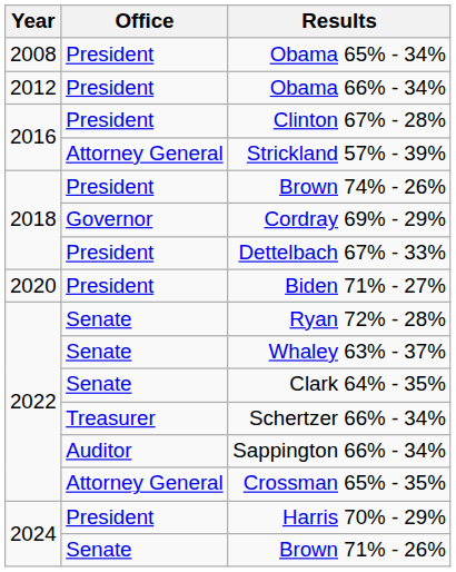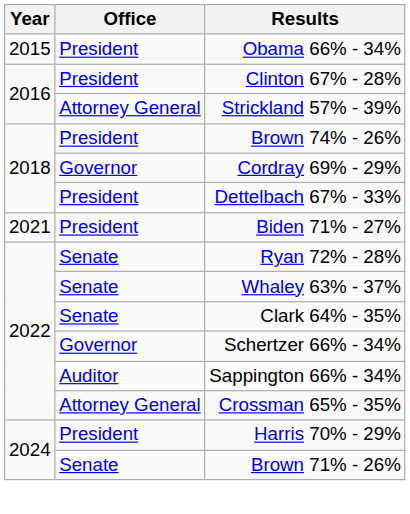- row: 2008 | President | Obama 65% - 34%
Obama 66% - 34% | Year: 2012 -> 2015
Biden 71% - 27% | Year: 2020 -> 2021
Schertzer 66% - 34% | Office: Treasurer -> Governor
